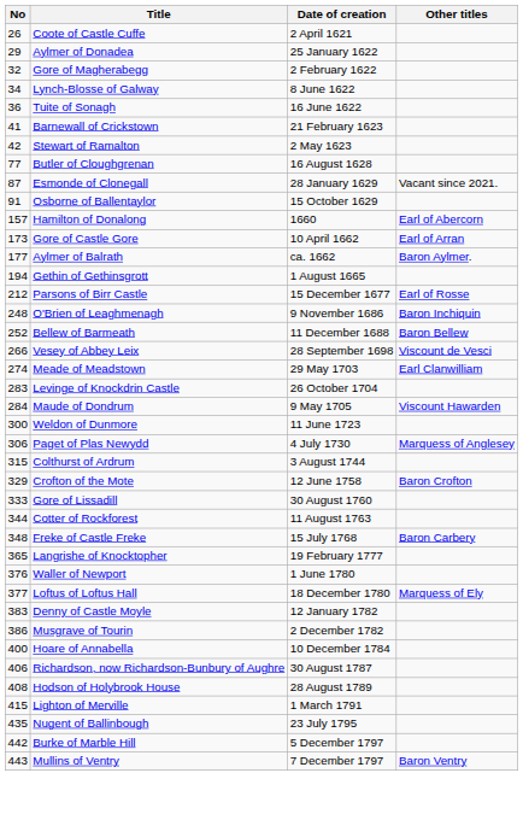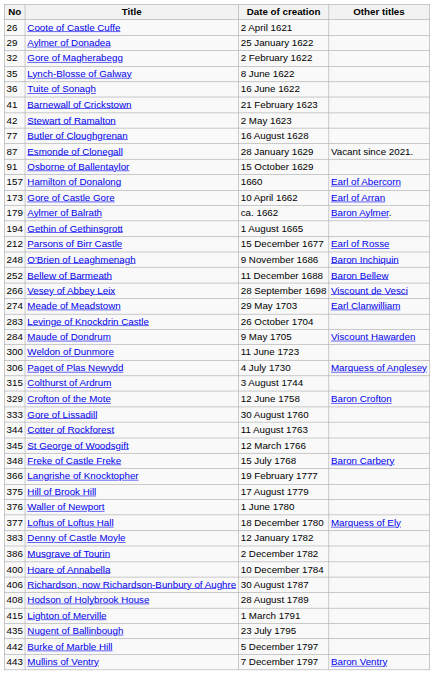Lynch-Blosse of Galway | No: 34 -> 35
Aylmer of Balrath | No: 177 -> 179
+ row: 345 | St George of Woodsgift | 12 March 1766
Langrishe of Knocktopher | No: 365 -> 366
+ row: 375 | Hill of Brook Hill | 17 August 1779
